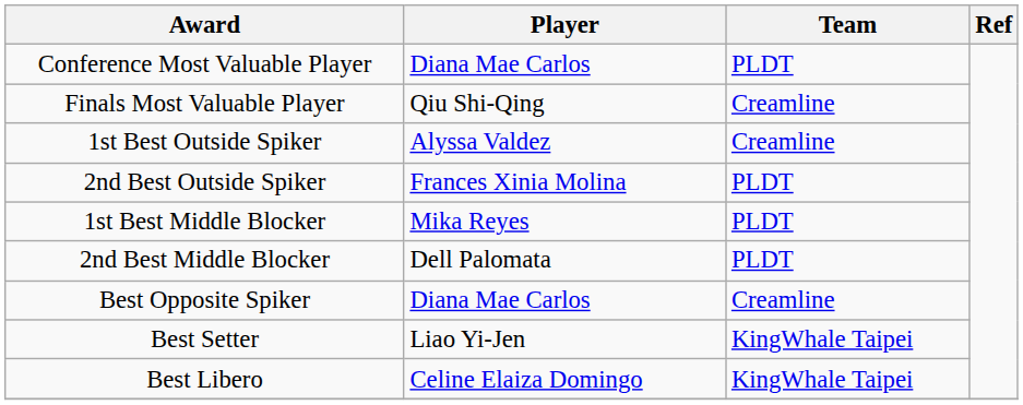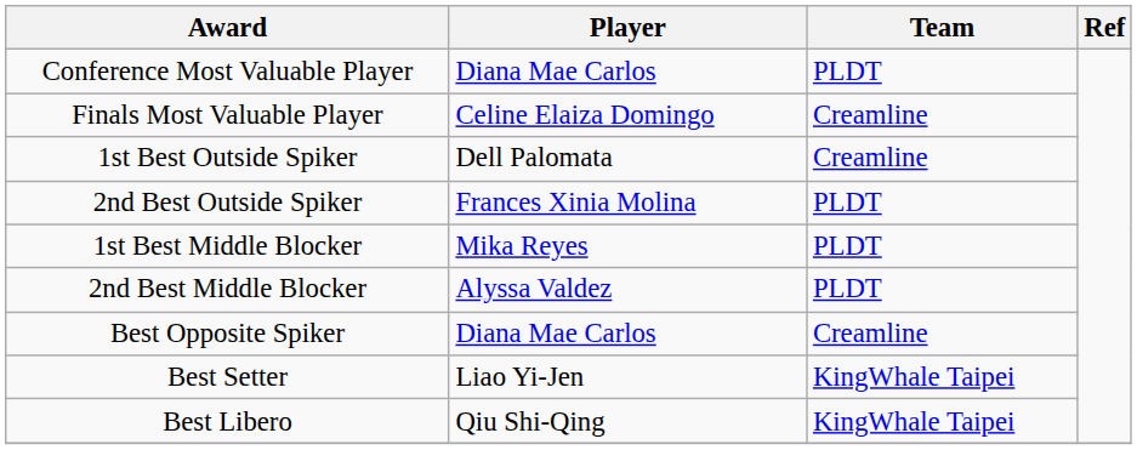Finals Most Valuable Player | Player: Qiu Shi-Qing -> Celine Elaiza Domingo
1st Best Outside Spiker | Player: Alyssa Valdez -> Dell Palomata
2nd Best Middle Blocker | Player: Dell Palomata -> Alyssa Valdez
Best Libero | Player: Celine Elaiza Domingo -> Qiu Shi-Qing
